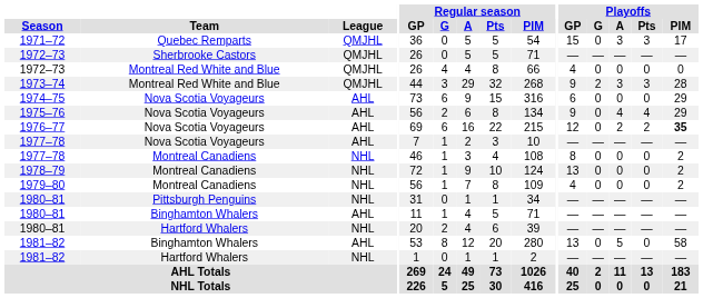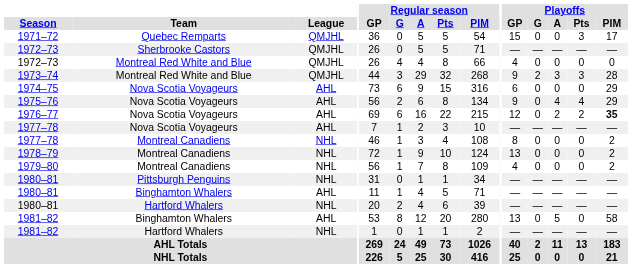1971–72 | Playoffs / A: 3 -> 0
